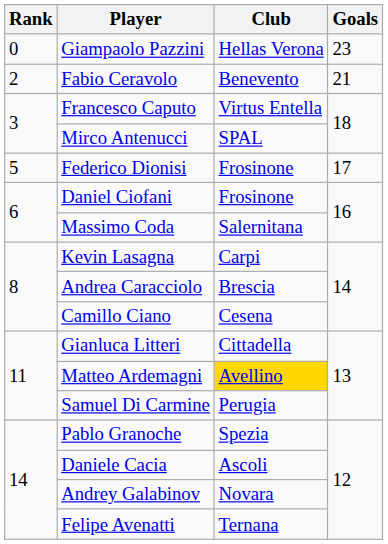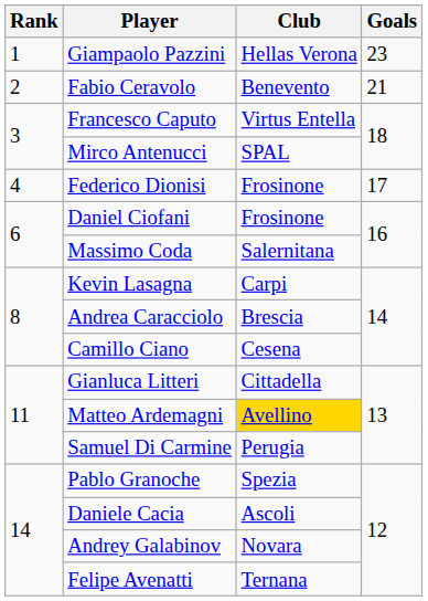Giampaolo Pazzini | Rank: 0 -> 1
Federico Dionisi | Rank: 5 -> 4
